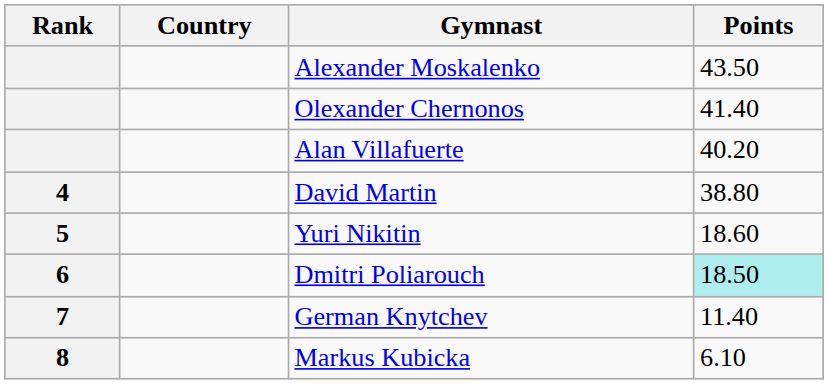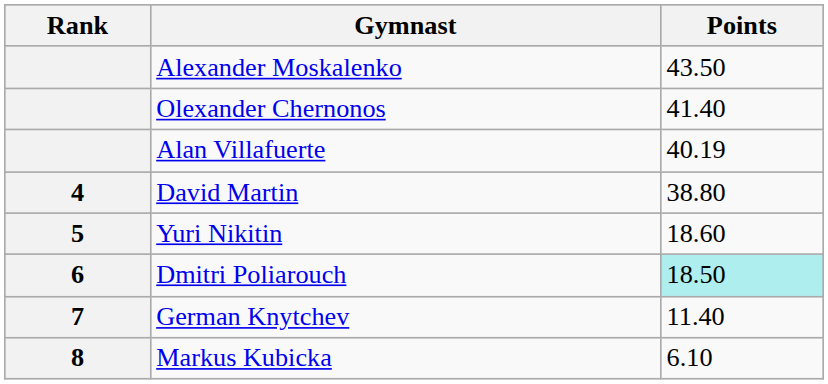- column: Country
Alan Villafuerte | Points: 40.20 -> 40.19
